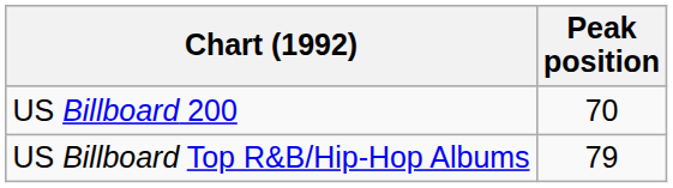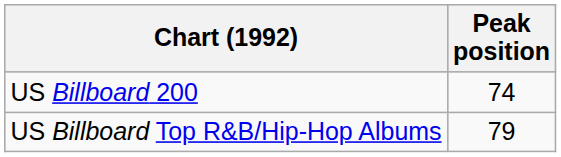US Billboard 200 | Peak position: 70 -> 74
